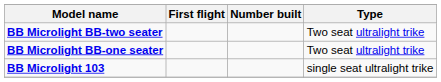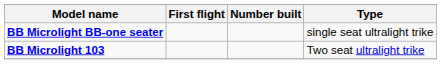- row: BB Microlight BB-two seater | Two seat ultralight trike
BB Microlight BB-one seater | Type: Two seat ultralight trike -> single seat ultralight trike
BB Microlight 103 | Type: single seat ultralight trike -> Two seat ultralight trike
